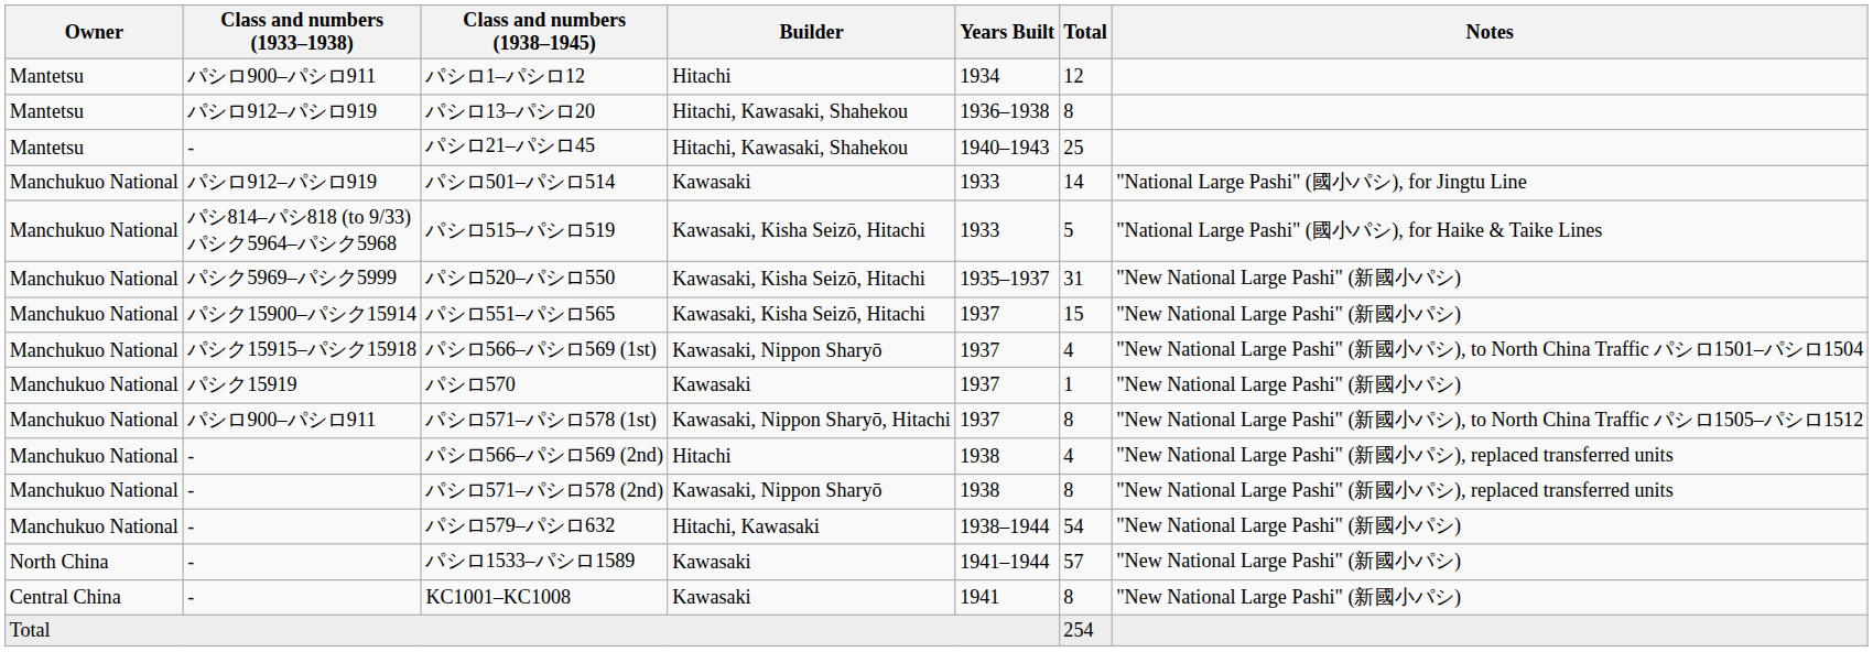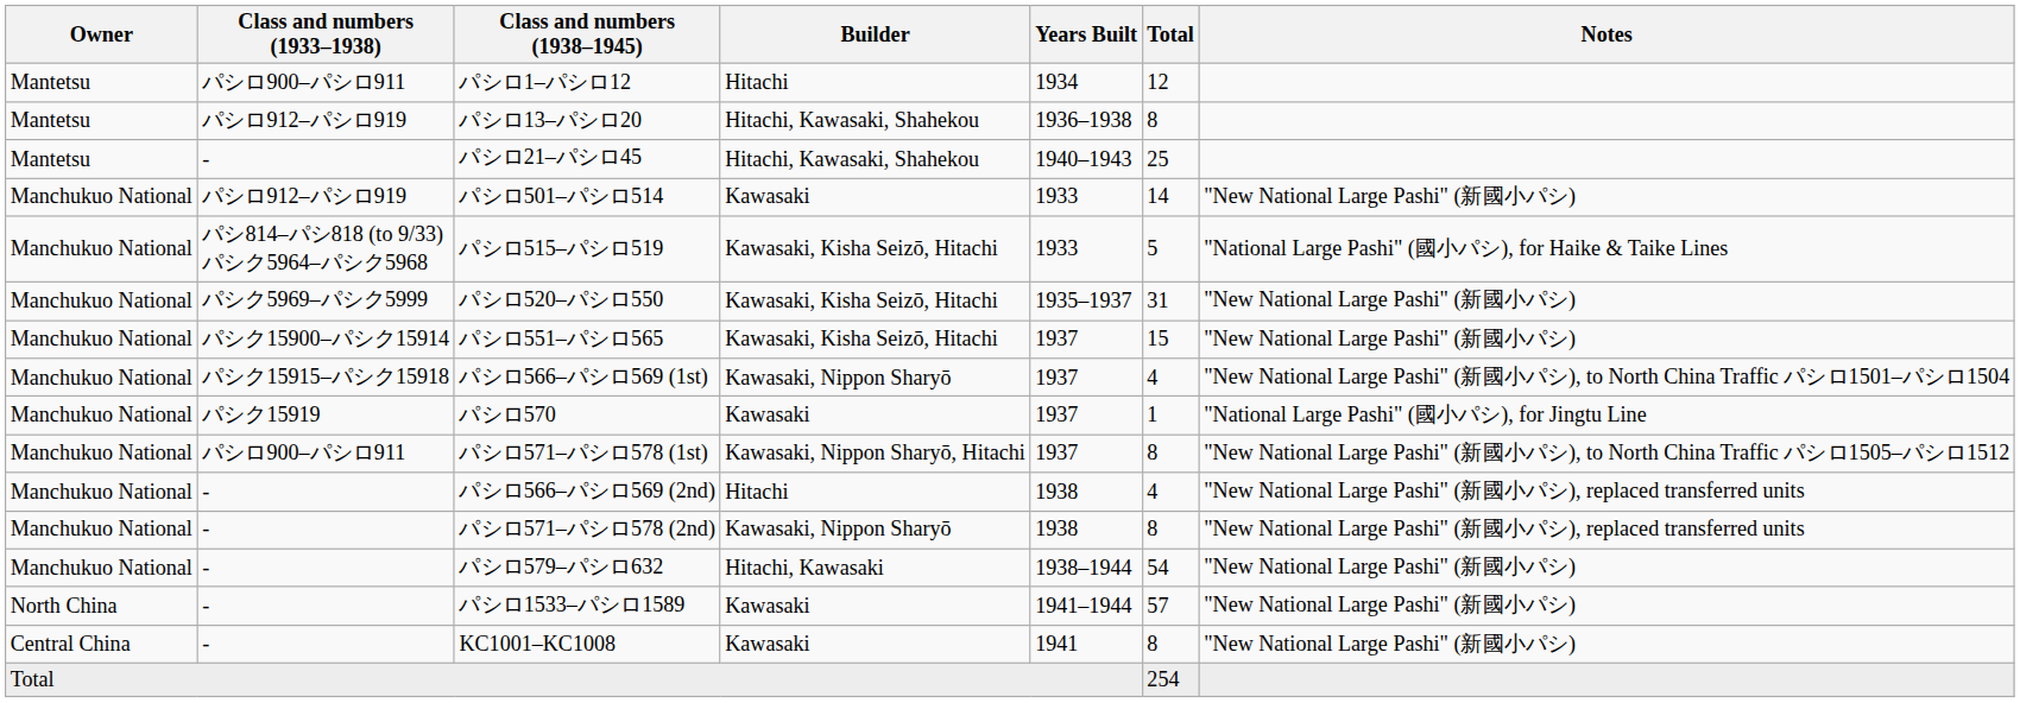パシロ501–パシロ514 | Notes: "National Large Pashi" (國小パシ), for Jingtu Line -> "New National Large Pashi" (新國小パシ)
パシロ570 | Notes: "New National Large Pashi" (新國小パシ) -> "National Large Pashi" (國小パシ), for Jingtu Line
